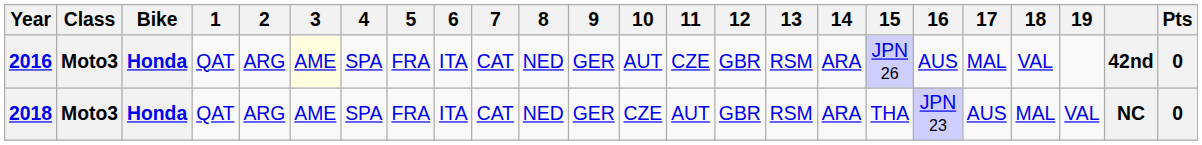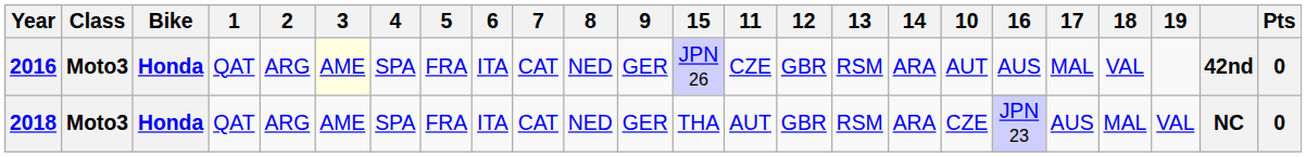columns swapped: 10 <-> 15
